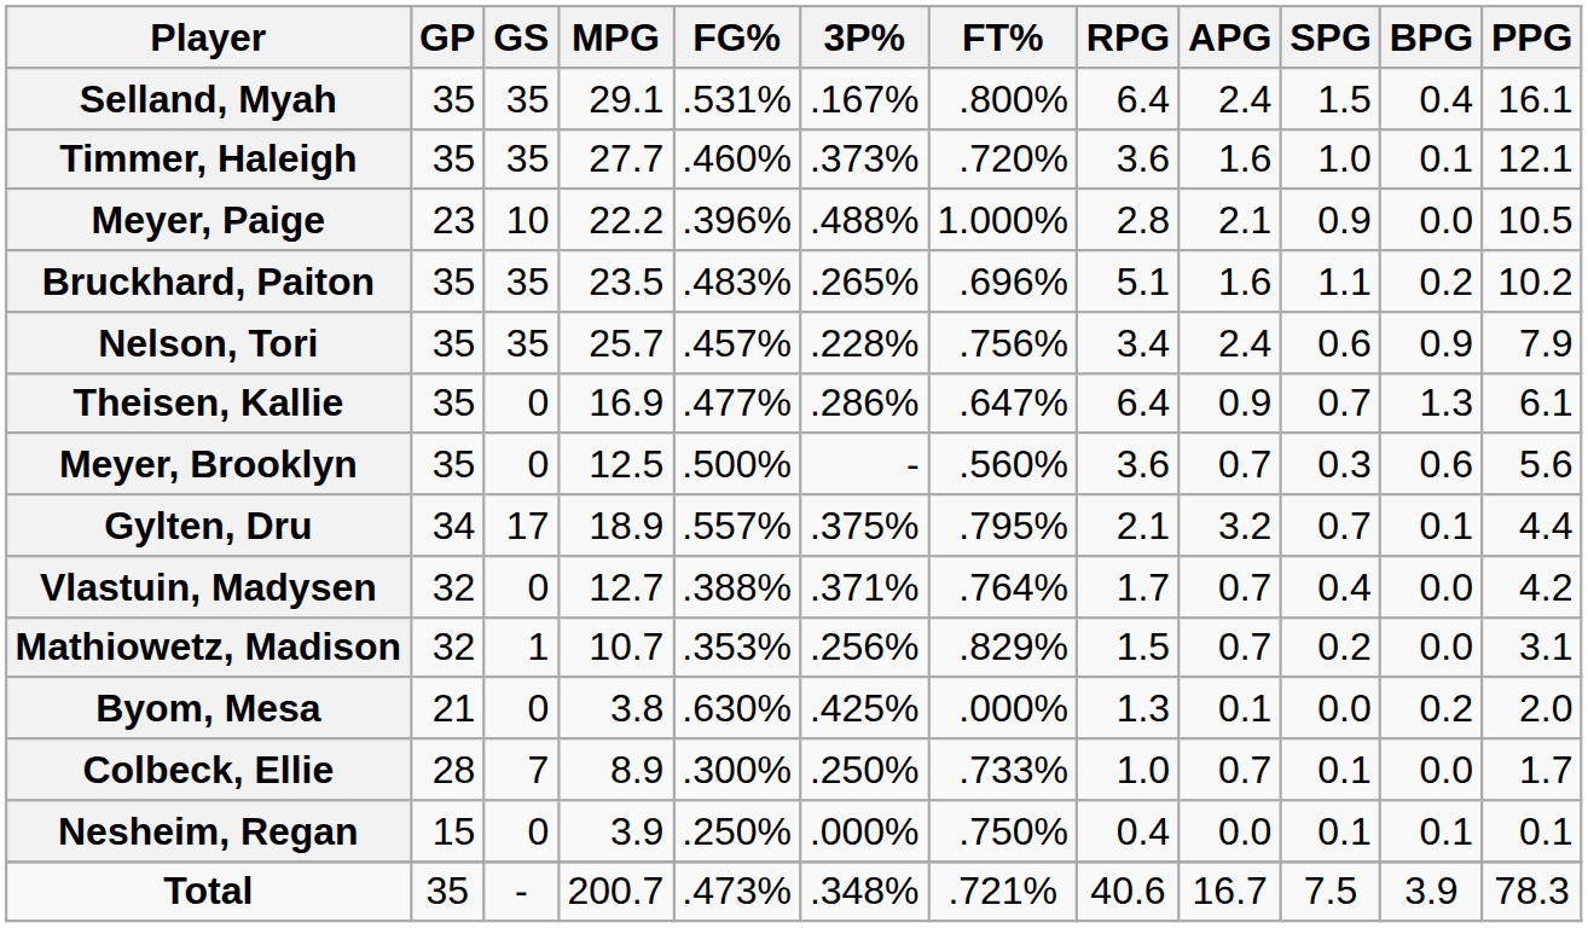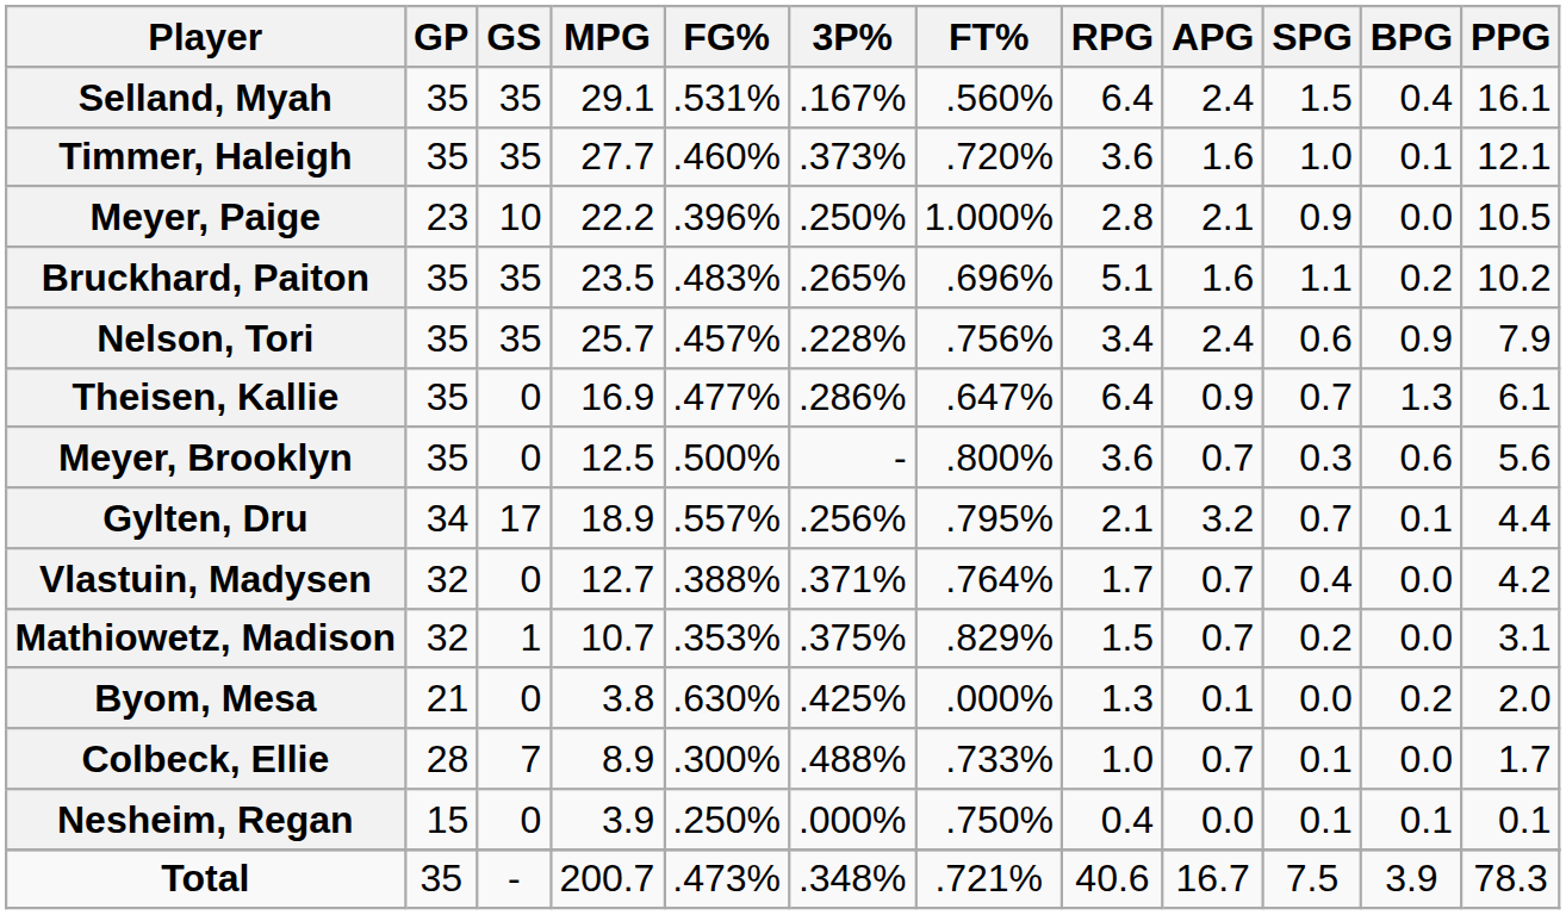Selland, Myah | FT%: .800% -> .560%
Meyer, Paige | 3P%: .488% -> .250%
Meyer, Brooklyn | FT%: .560% -> .800%
Gylten, Dru | 3P%: .375% -> .256%
Mathiowetz, Madison | 3P%: .256% -> .375%
Colbeck, Ellie | 3P%: .250% -> .488%
